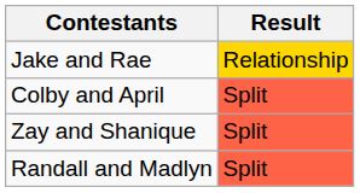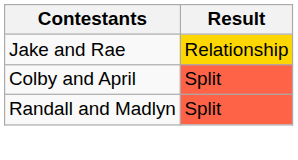- row: Zay and Shanique | Split
